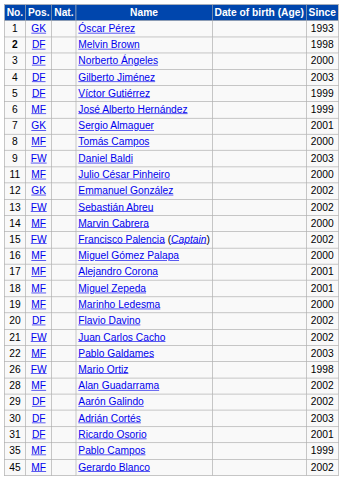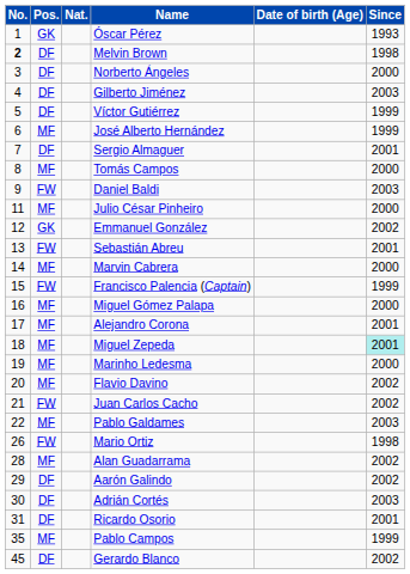Sergio Almaguer | Pos.: GK -> DF
Sebastián Abreu | Since: 2002 -> 2001
Francisco Palencia (Captain) | Since: 2002 -> 1999
Miguel Zepeda | Since: no background -> paleturquoise background
Flavio Davino | Pos.: DF -> MF
Gerardo Blanco | Pos.: MF -> DF
